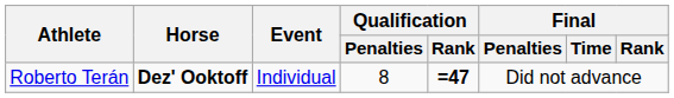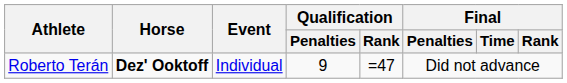Roberto Terán | Qualification / Penalties: 8 -> 9
Roberto Terán | Qualification / Rank: bold -> normal
